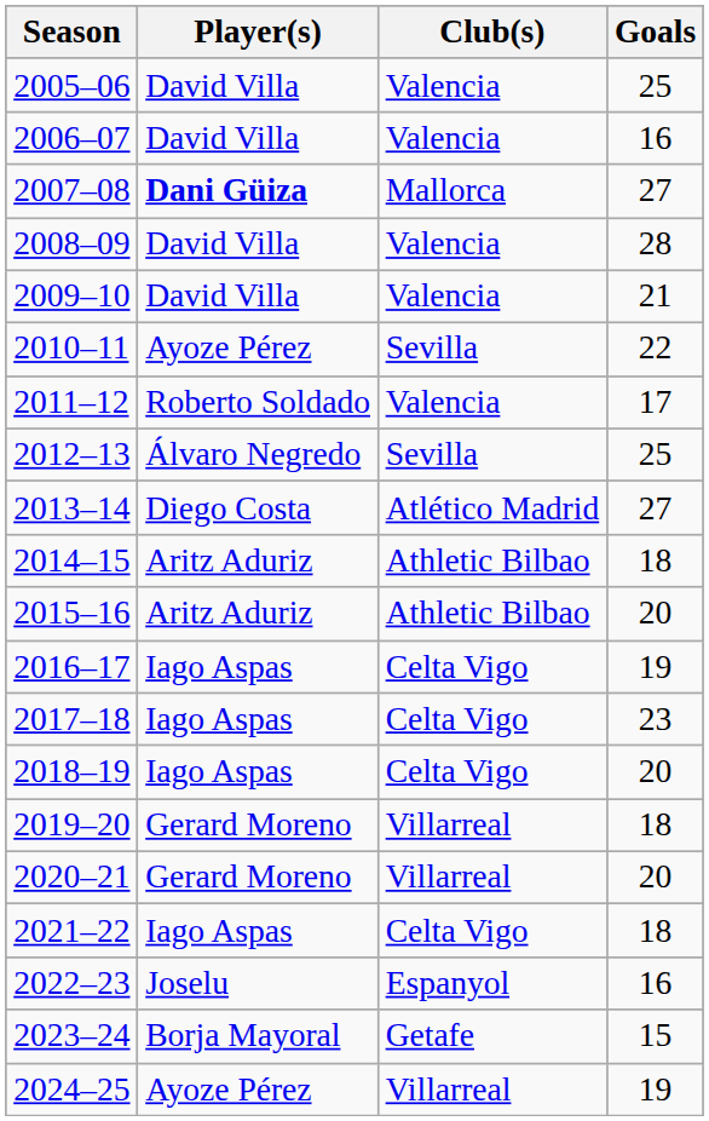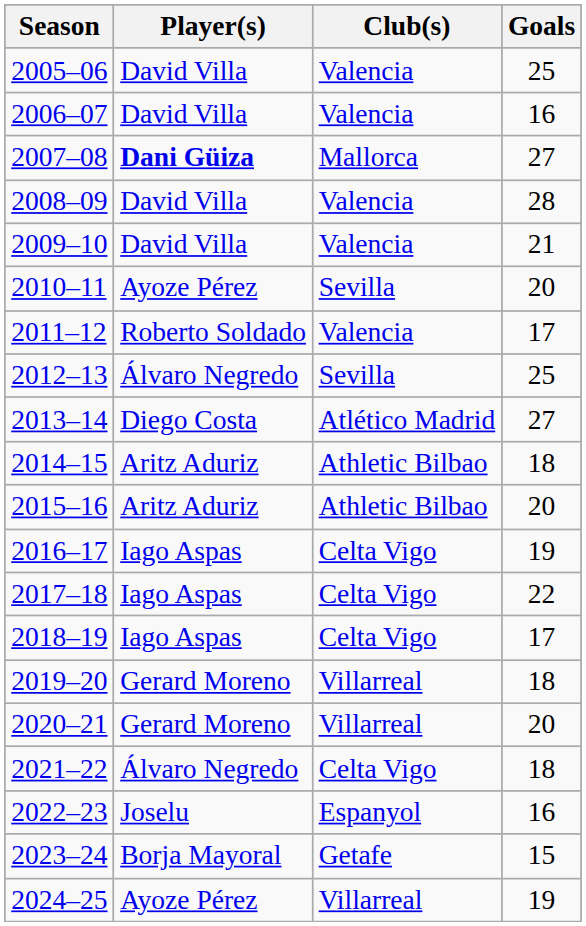2010–11 | Goals: 22 -> 20
2017–18 | Goals: 23 -> 22
2018–19 | Goals: 20 -> 17
2021–22 | Player(s): Iago Aspas -> Álvaro Negredo
